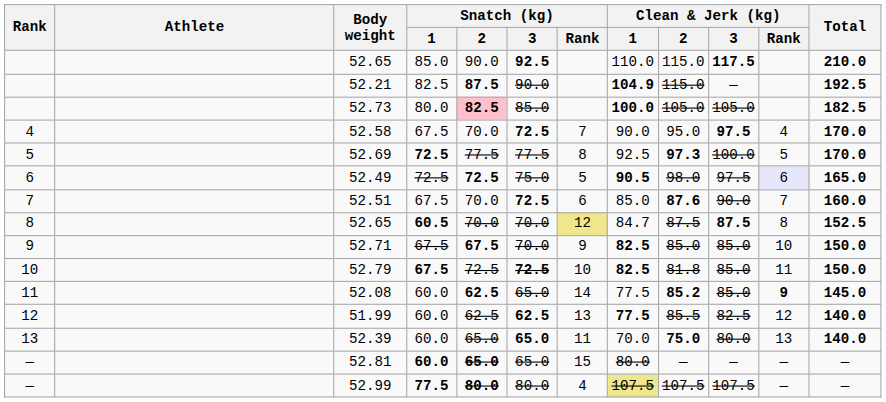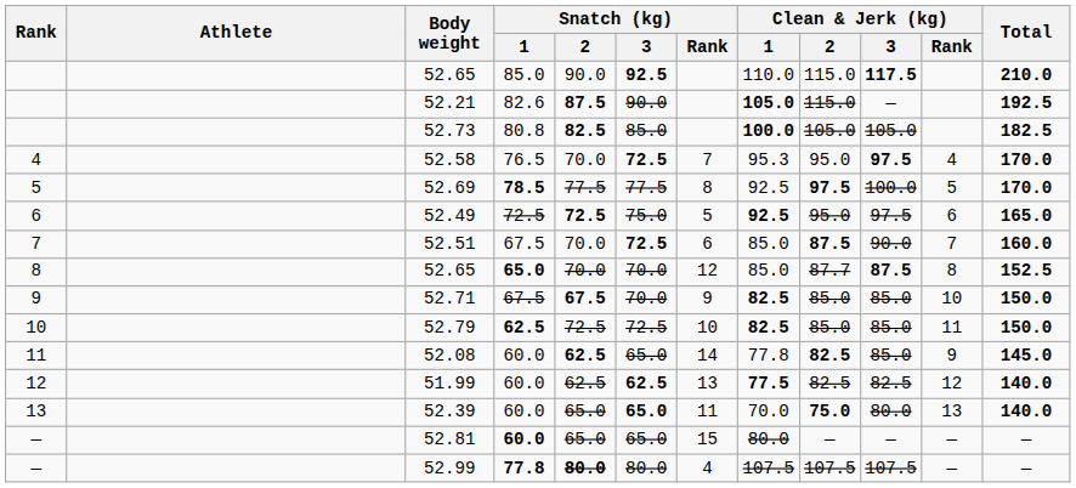52.21 | Snatch (kg) / 1: 82.5 -> 82.6
52.21 | Clean & Jerk (kg) / 1: 104.9 -> 105.0
52.73 | Snatch (kg) / 1: 80.0 -> 80.8
52.73 | Snatch (kg) / 2: pink background -> no background
52.58 | Snatch (kg) / 1: 67.5 -> 76.5
52.58 | Clean & Jerk (kg) / 1: 90.0 -> 95.3
52.69 | Snatch (kg) / 1: 72.5 -> 78.5
52.69 | Clean & Jerk (kg) / 2: 97.3 -> 97.5
52.49 | Clean & Jerk (kg) / 1: 90.5 -> 92.5
52.49 | Clean & Jerk (kg) / 2: 98.0 -> 95.0
52.49 | Clean & Jerk (kg) / Rank: lavender background -> no background
52.51 | Clean & Jerk (kg) / 2: 87.6 -> 87.5
8 / 52.65 | Snatch (kg) / 1: 60.5 -> 65.0
8 / 52.65 | Snatch (kg) / Rank: khaki background -> no background
8 / 52.65 | Clean & Jerk (kg) / 1: 84.7 -> 85.0
8 / 52.65 | Clean & Jerk (kg) / 2: 87.5 -> 87.7
52.79 | Snatch (kg) / 1: 67.5 -> 62.5
52.79 | Snatch (kg) / 3: bold -> normal
52.79 | Clean & Jerk (kg) / 2: 81.8 -> 85.0
52.08 | Clean & Jerk (kg) / 1: 77.5 -> 77.8
52.08 | Clean & Jerk (kg) / 2: 85.2 -> 82.5
52.08 | Clean & Jerk (kg) / Rank: bold -> normal
51.99 | Clean & Jerk (kg) / 2: 85.5 -> 82.5
52.81 | Snatch (kg) / 2: bold -> normal
52.99 | Snatch (kg) / 1: 77.5 -> 77.8
52.99 | Clean & Jerk (kg) / 1: khaki background -> no background
